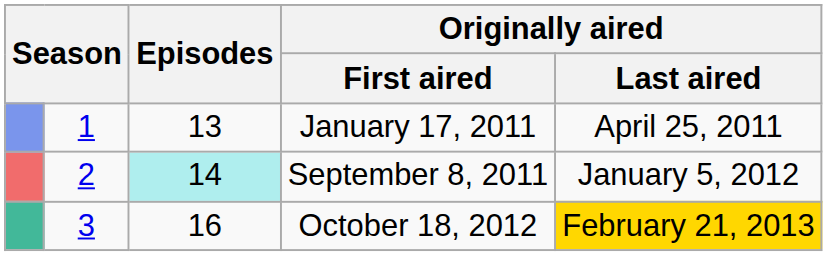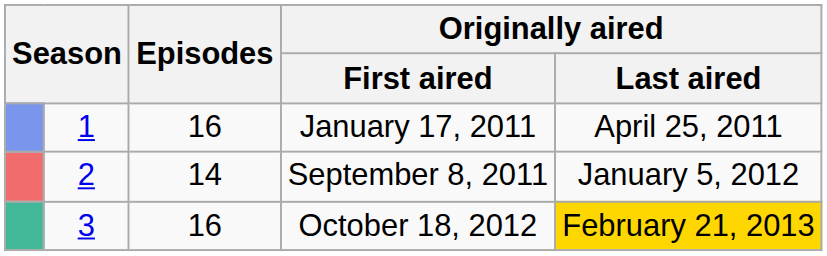January 17, 2011 | Episodes: 13 -> 16
September 8, 2011 | Episodes: paleturquoise background -> no background
